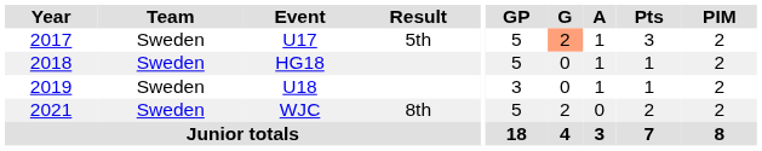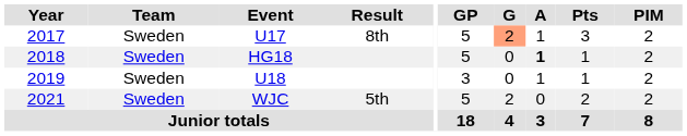U17 | Result: 5th -> 8th
HG18 | A: normal -> bold
WJC | Result: 8th -> 5th
